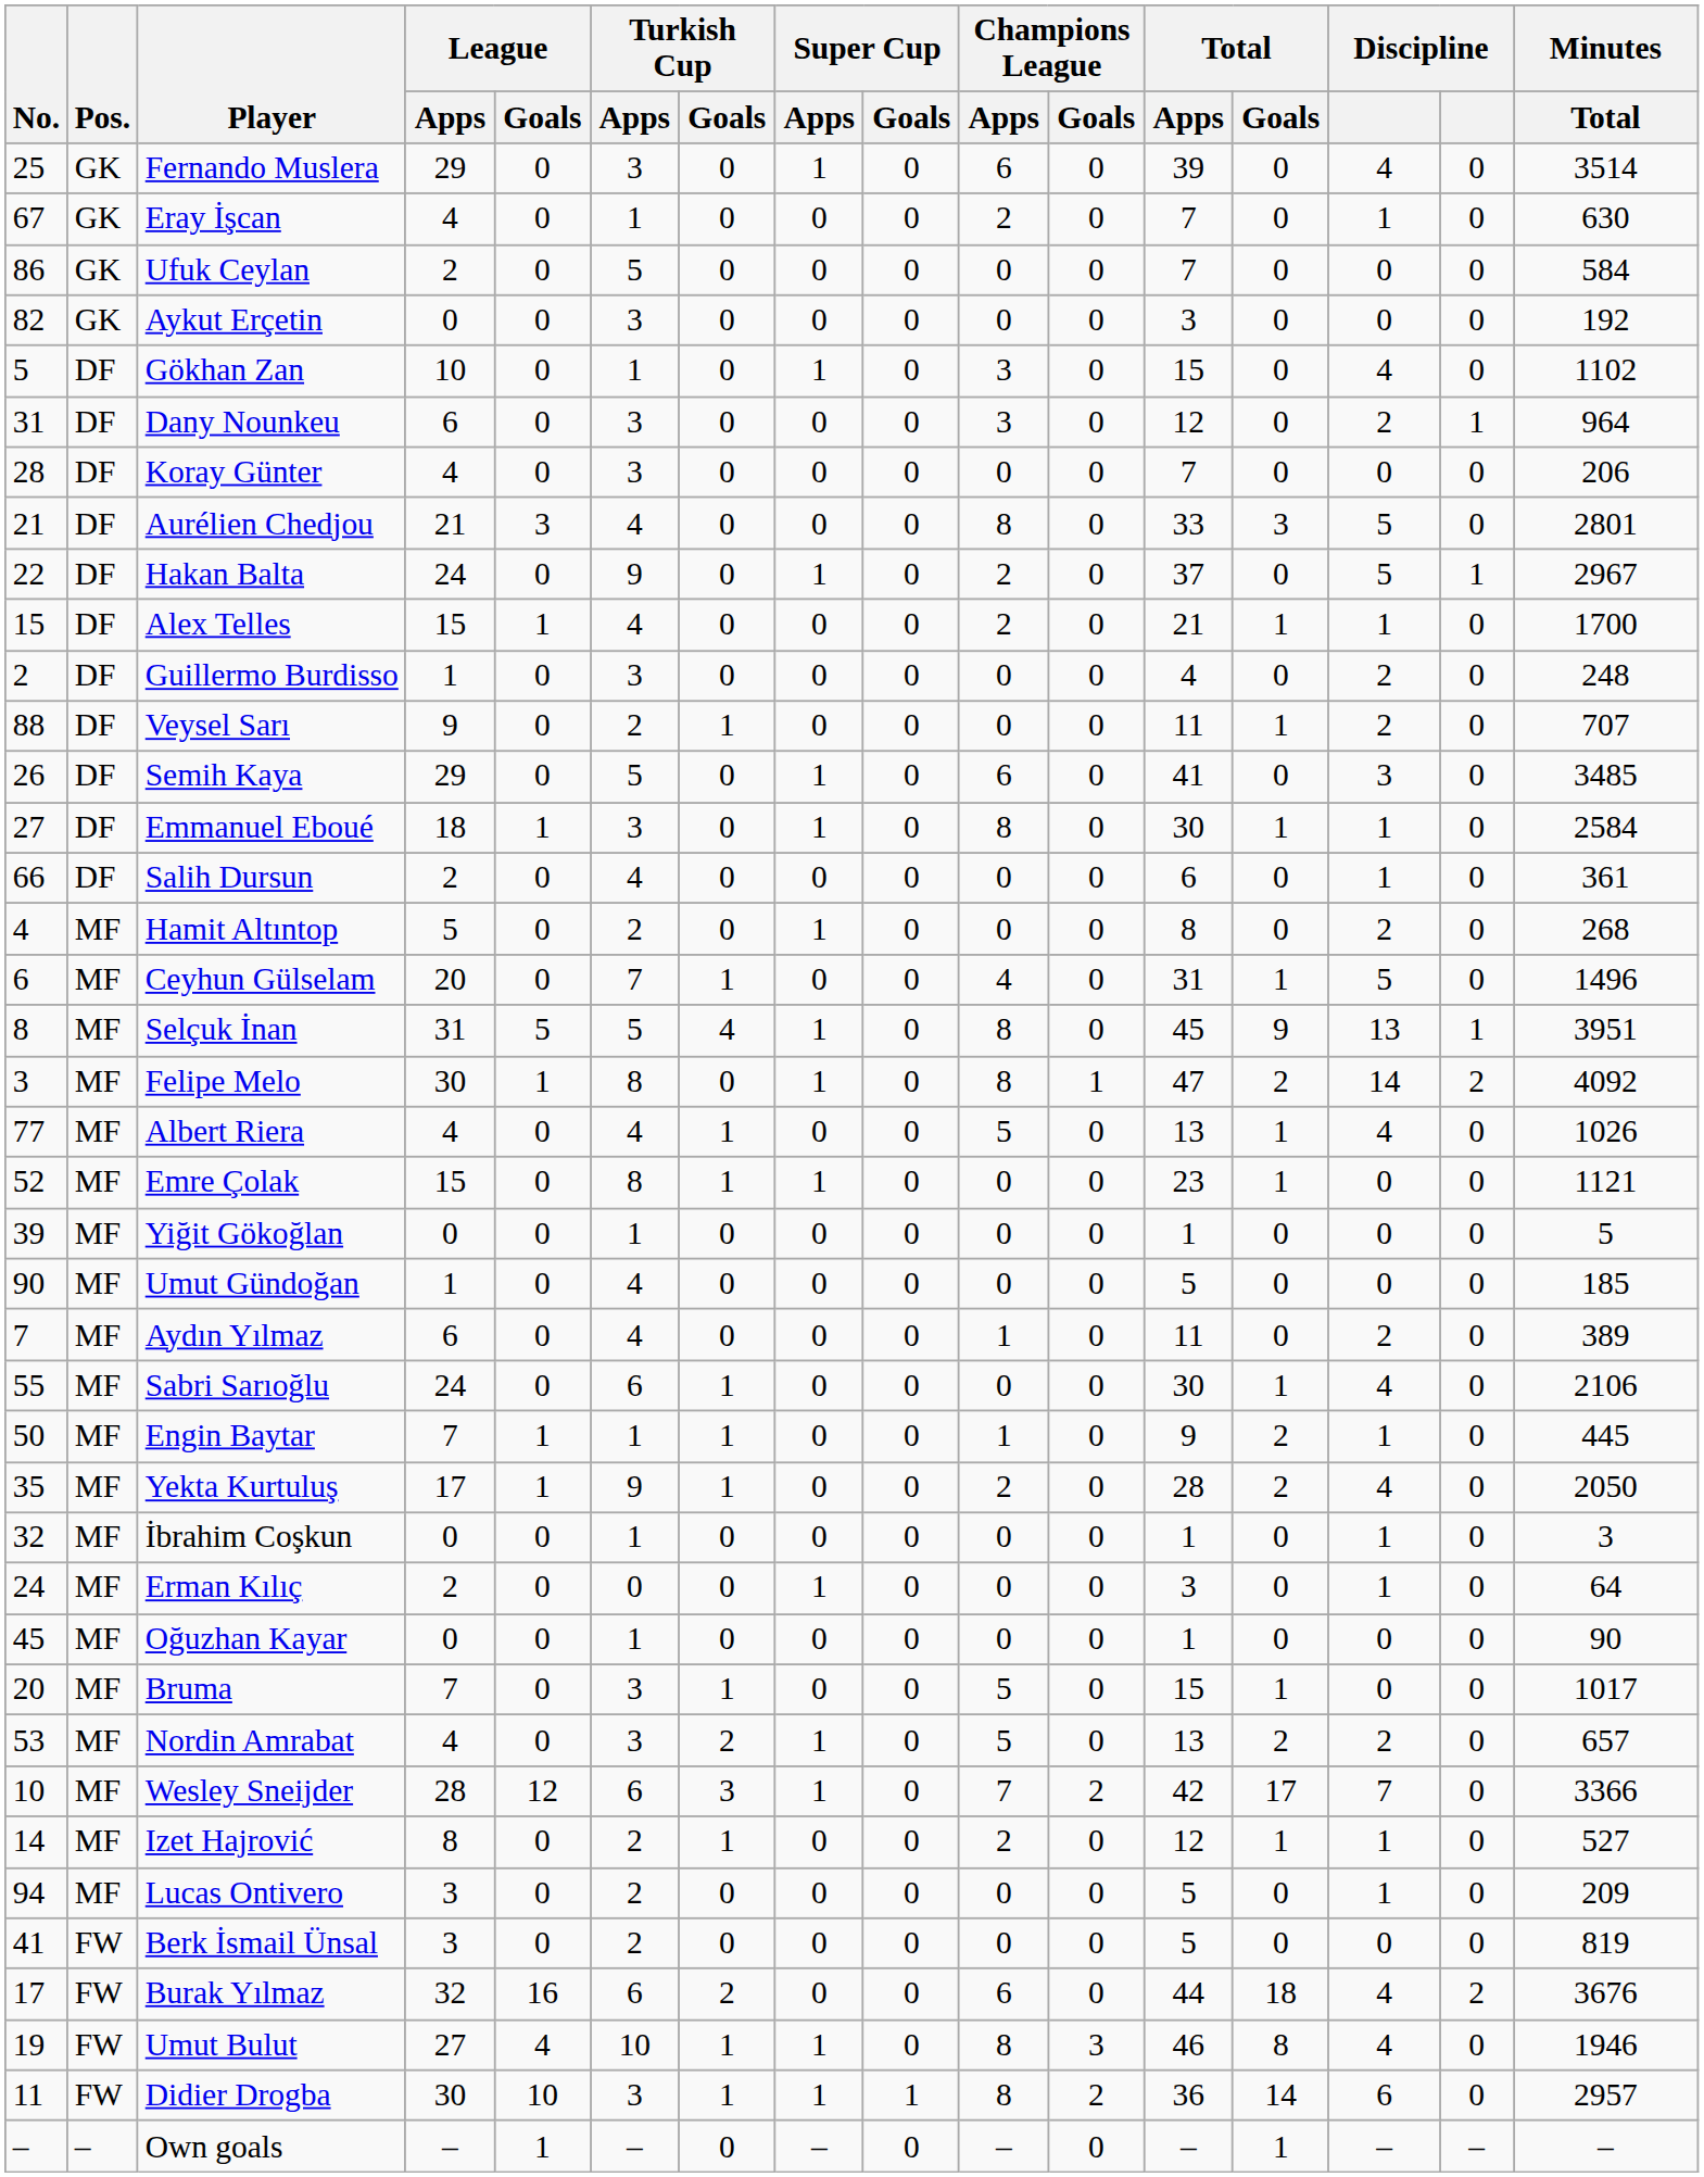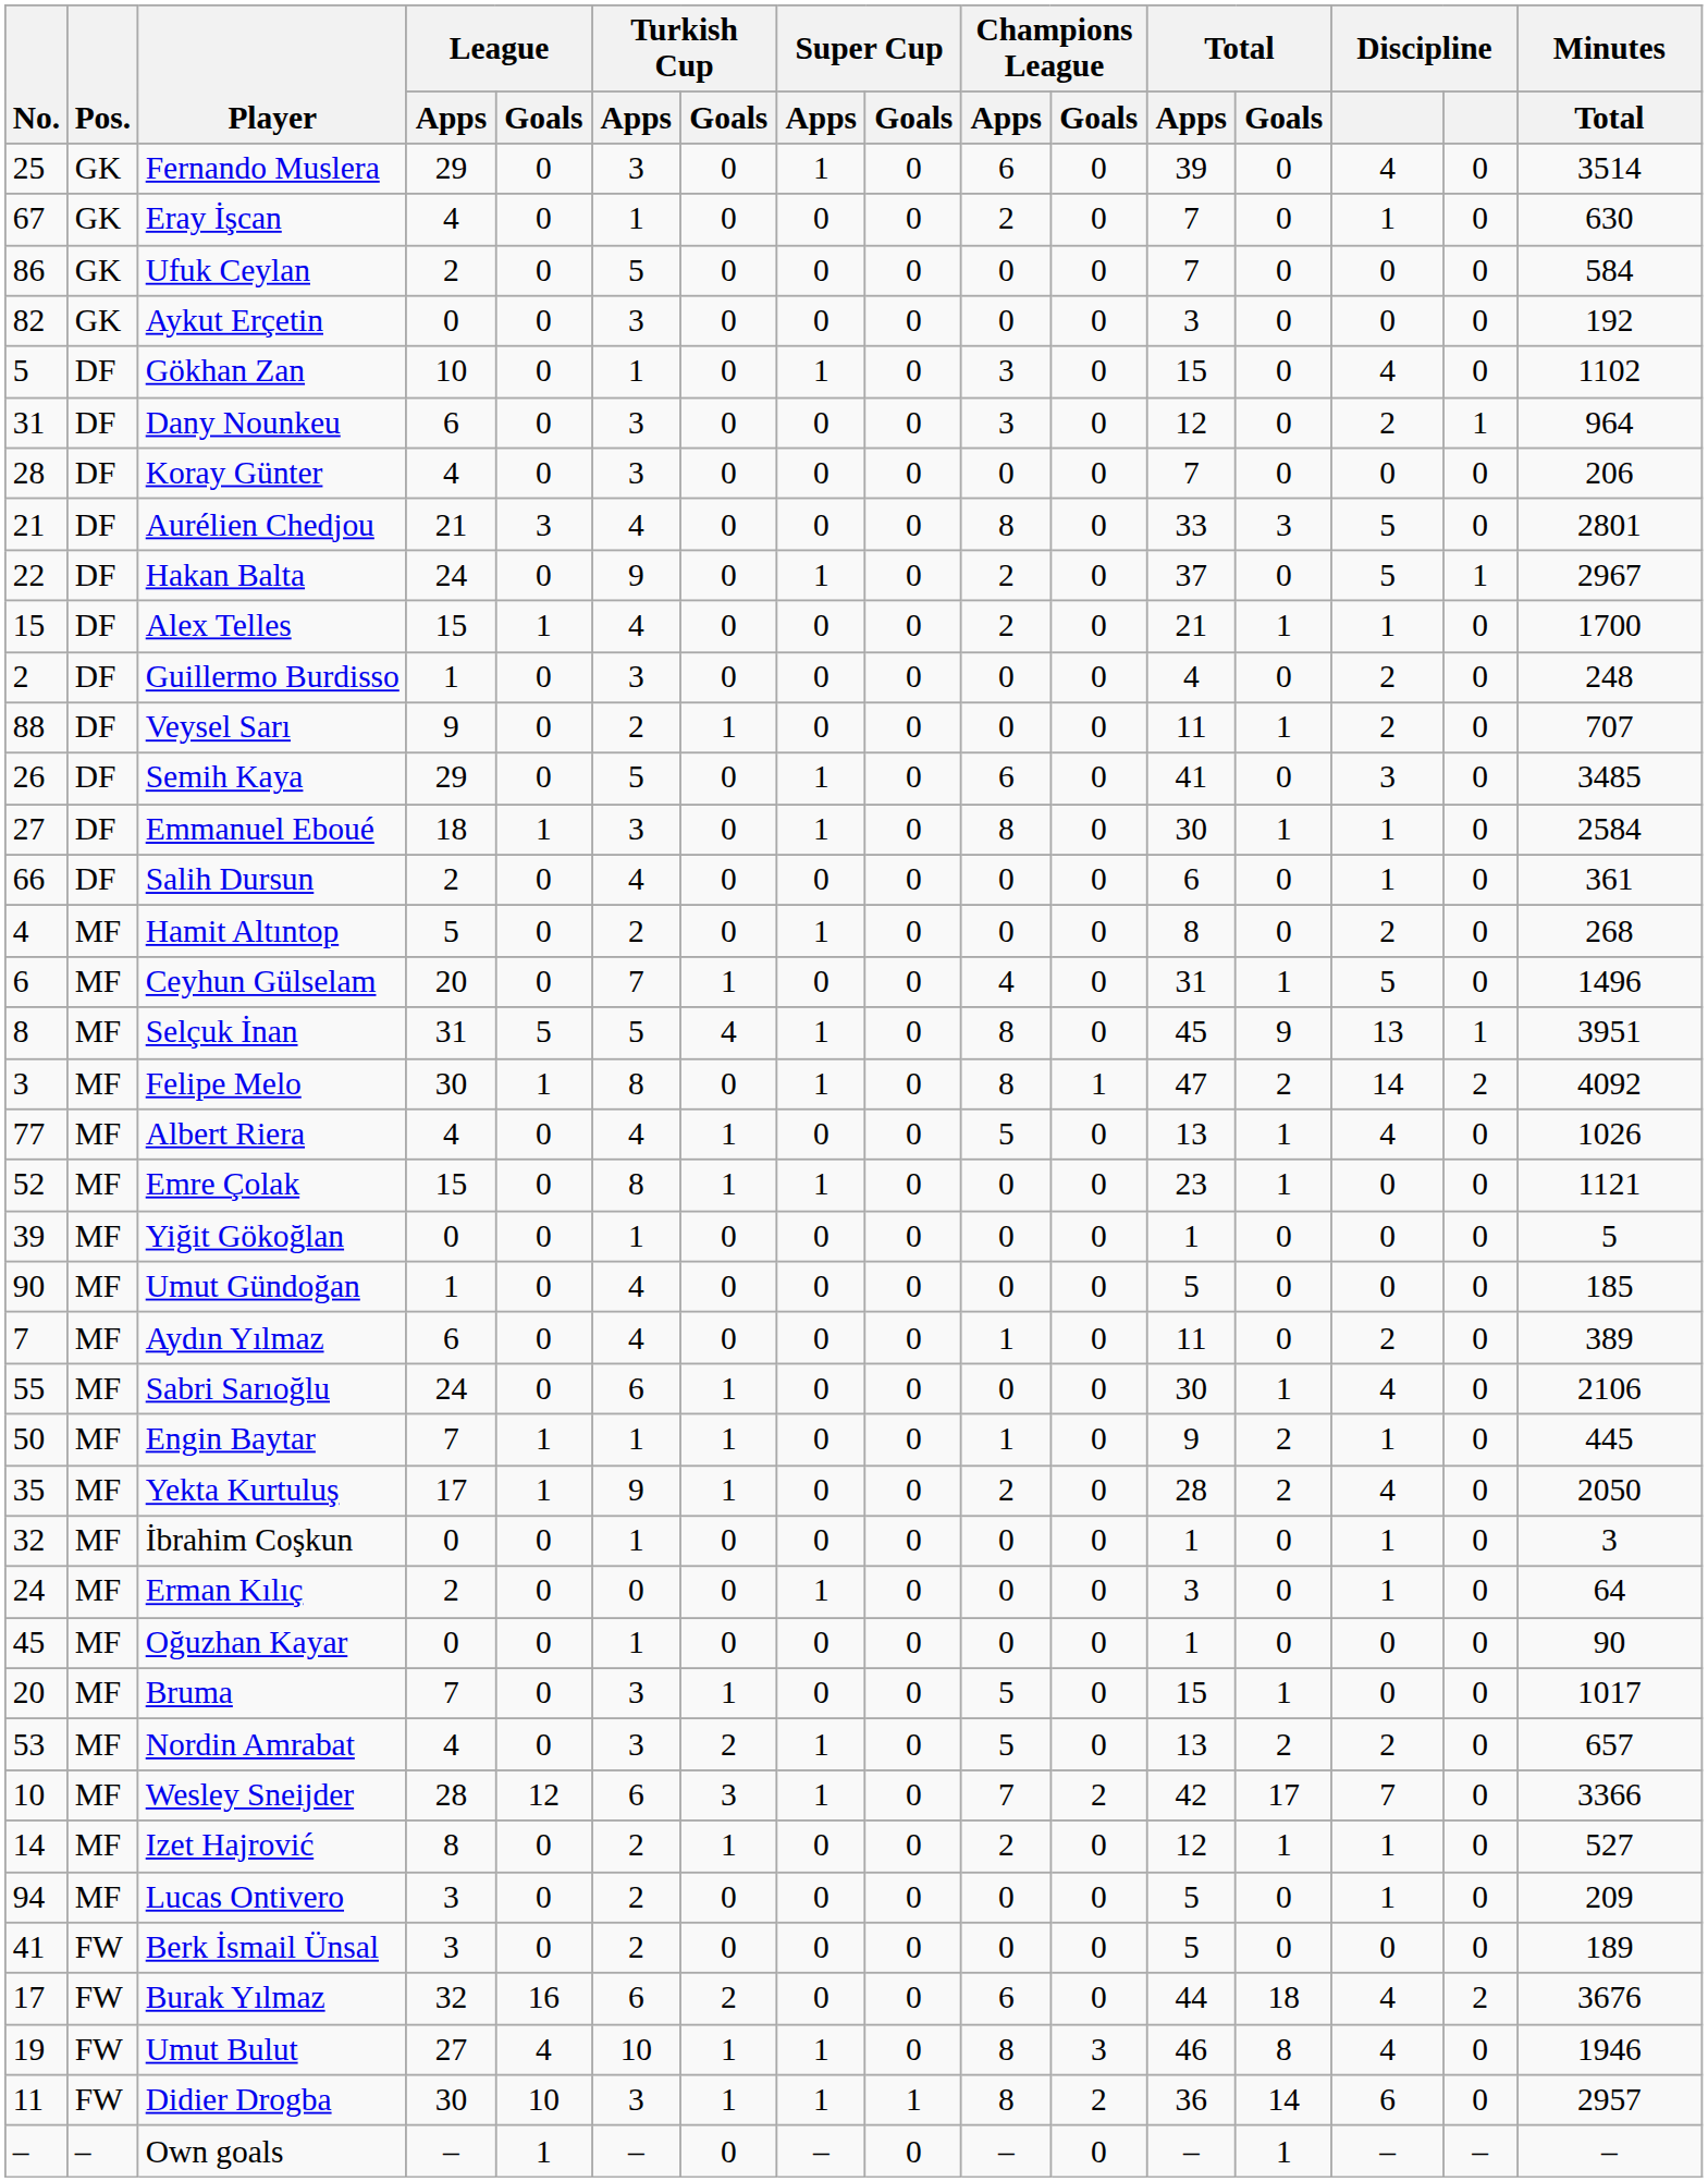Berk İsmail Ünsal | Minutes / Total: 819 -> 189
